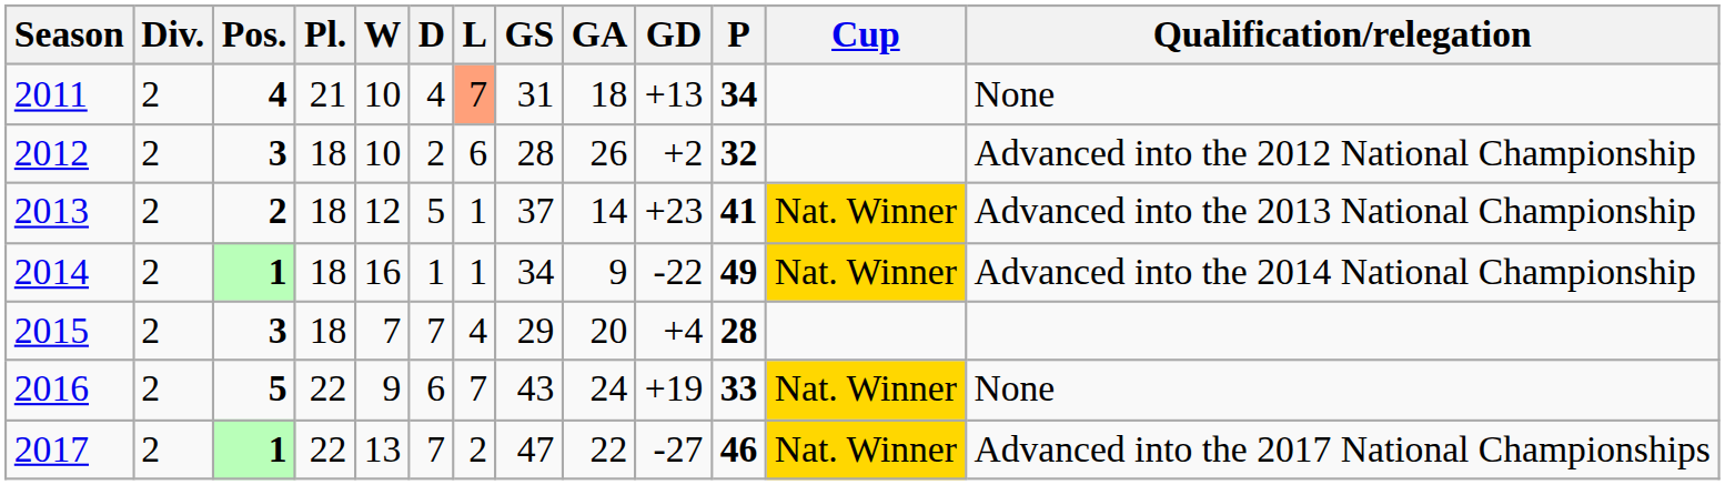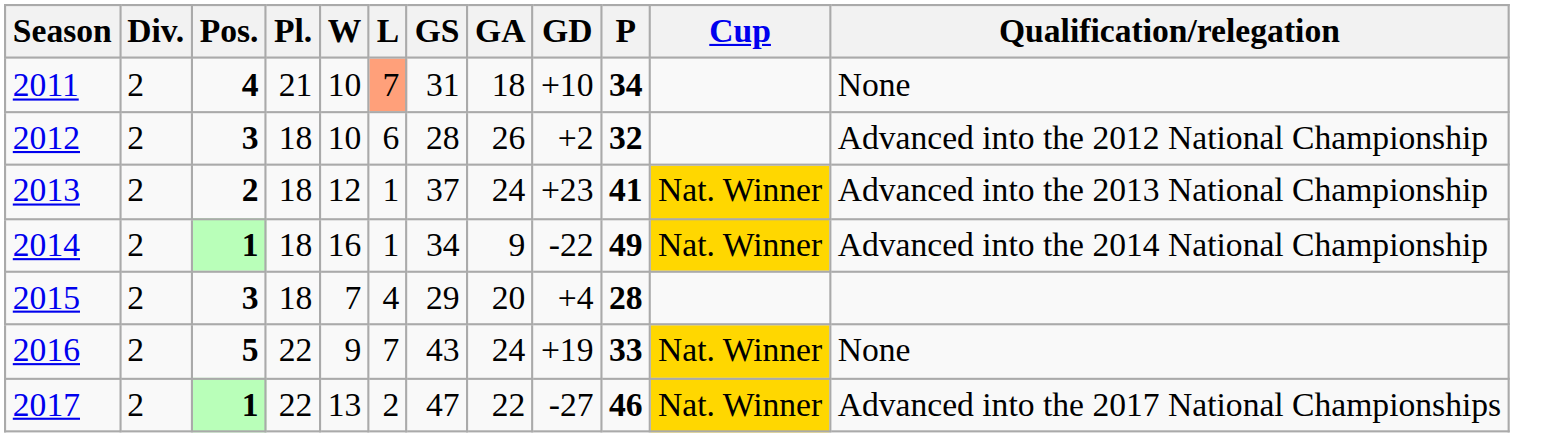- column: D | 4 | 2 | 5 | 1 | 7 | 6 | 7
2011 | GD: +13 -> +10
2013 | GA: 14 -> 24
